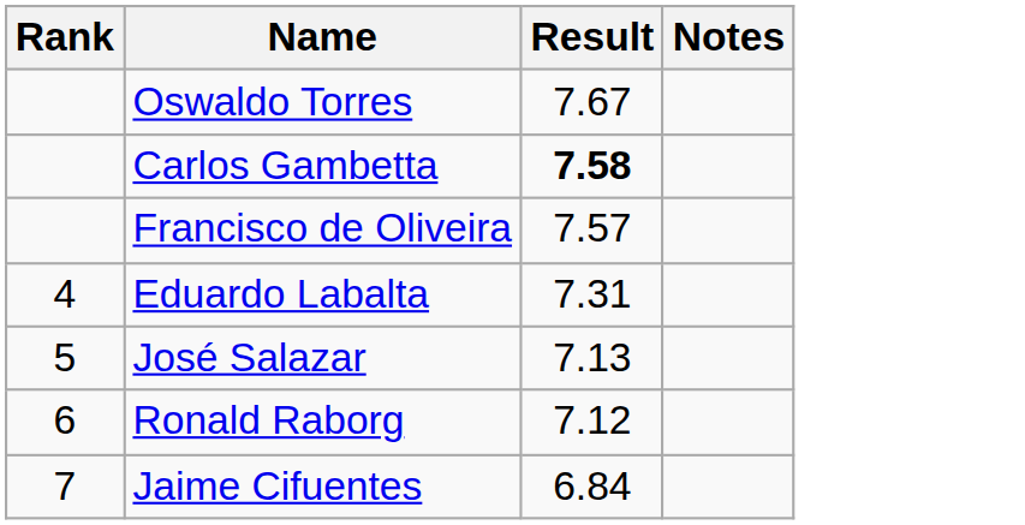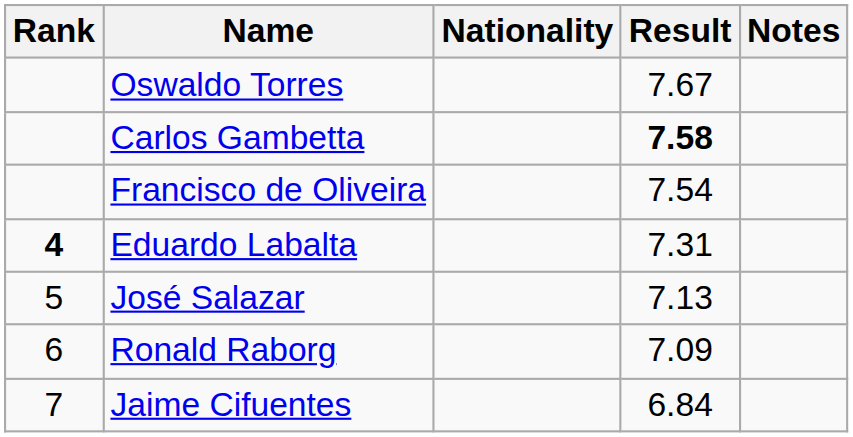+ column: Nationality
Francisco de Oliveira | Result: 7.57 -> 7.54
Eduardo Labalta | Rank: normal -> bold
Ronald Raborg | Result: 7.12 -> 7.09
